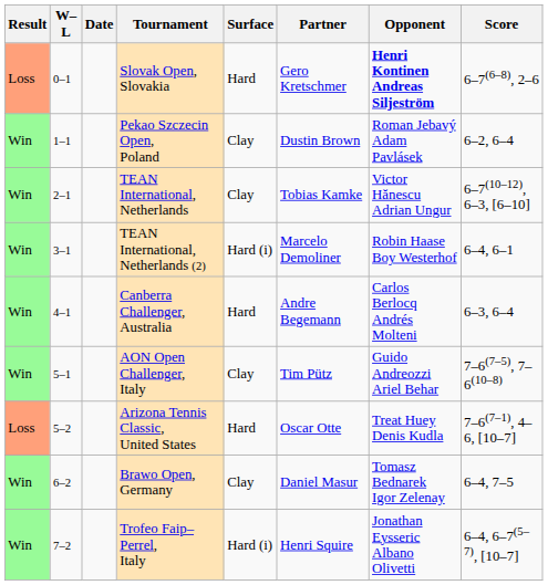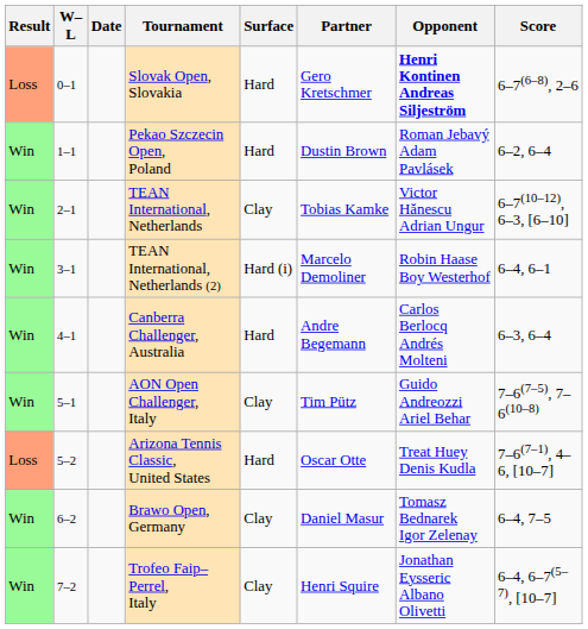Pekao Szczecin Open, Poland | Surface: Clay -> Hard
Trofeo Faip–Perrel, Italy | Surface: Hard (i) -> Clay
